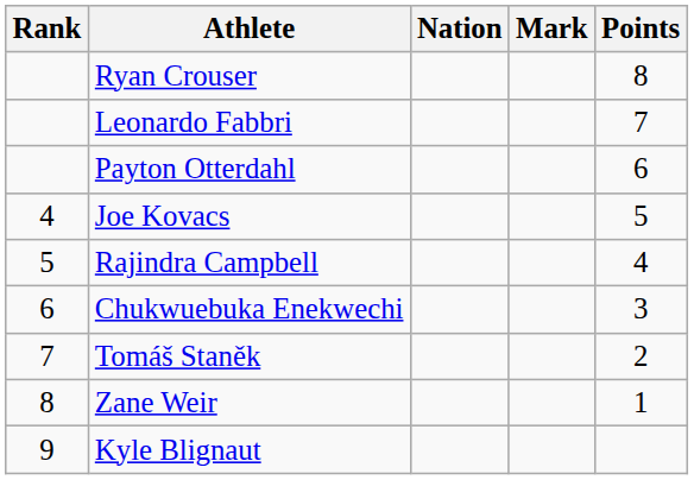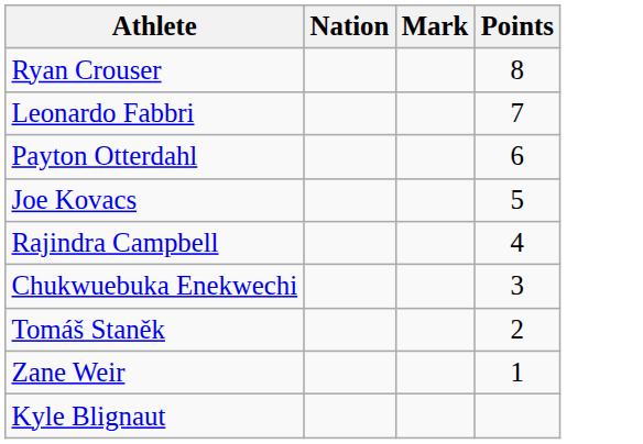- column: Rank | 4 | 5 | 6 | 7 | 8 | 9
